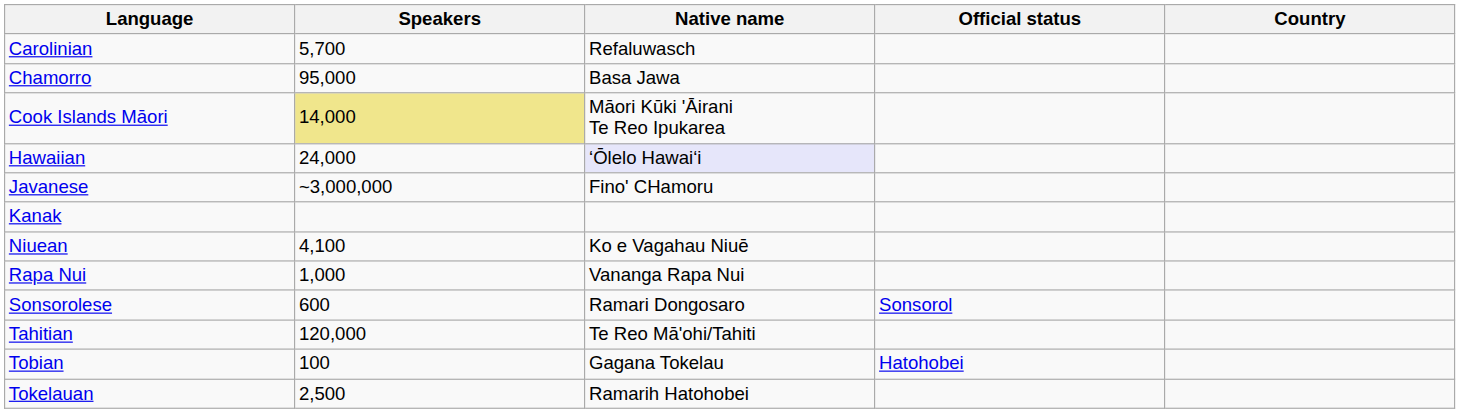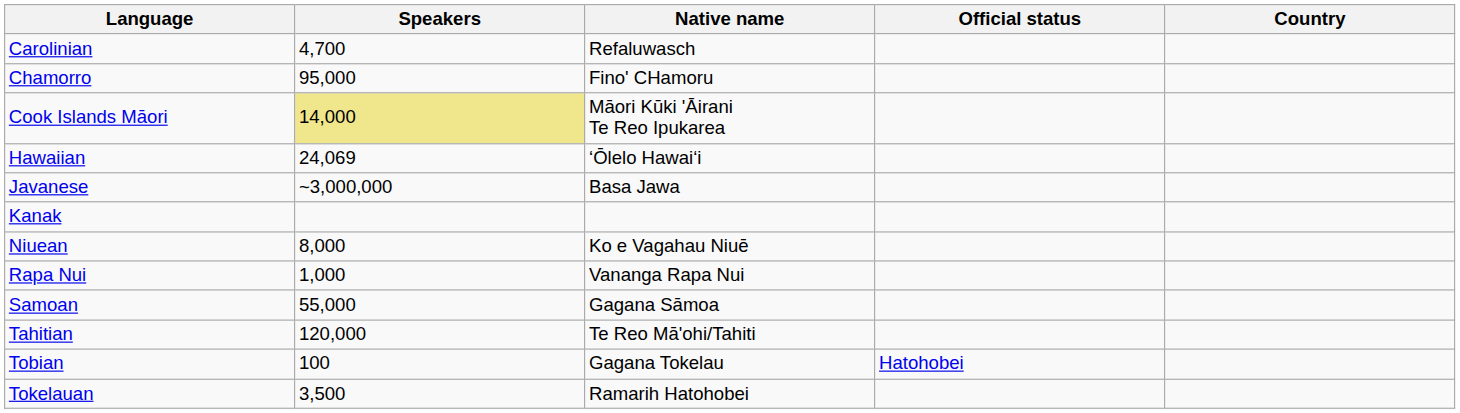Carolinian | Speakers: 5,700 -> 4,700
Chamorro | Native name: Basa Jawa -> Fino' CHamoru
Hawaiian | Speakers: 24,000 -> 24,069
Hawaiian | Native name: lavender background -> no background
Javanese | Native name: Fino' CHamoru -> Basa Jawa
Niuean | Speakers: 4,100 -> 8,000
+ row: Samoan | 55,000 | Gagana Sāmoa
- row: Sonsorolese | 600 | Ramari Dongosaro | Sonsorol
Tokelauan | Speakers: 2,500 -> 3,500
